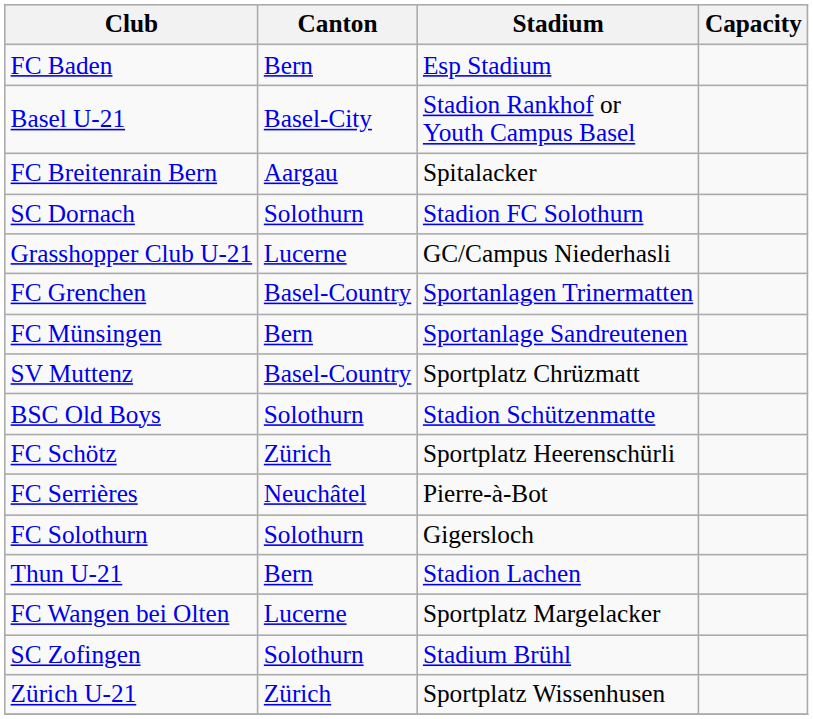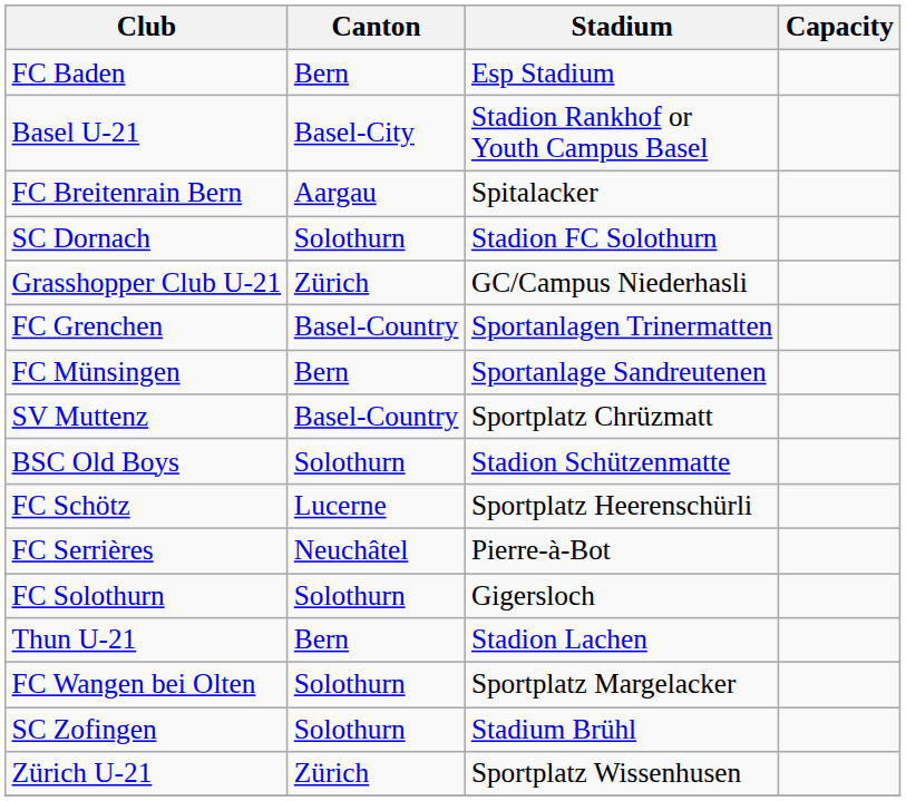Grasshopper Club U-21 | Canton: Lucerne -> Zürich
FC Schötz | Canton: Zürich -> Lucerne
FC Wangen bei Olten | Canton: Lucerne -> Solothurn
